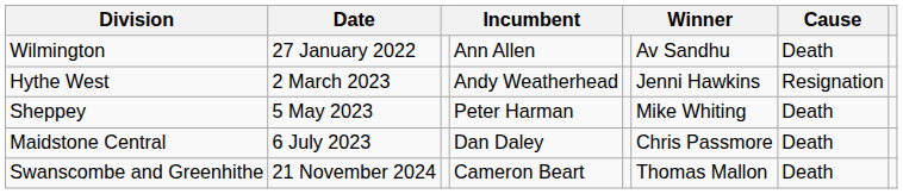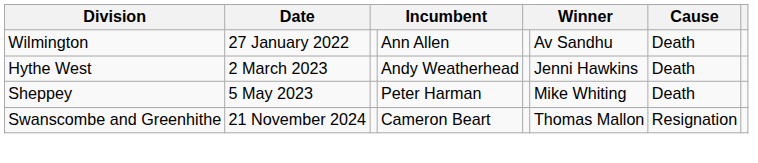Hythe West | Cause: Resignation -> Death
- row: Maidstone Central | 6 July 2023 | Dan Daley | Chris Passmore | Death
Swanscombe and Greenhithe | Cause: Death -> Resignation
